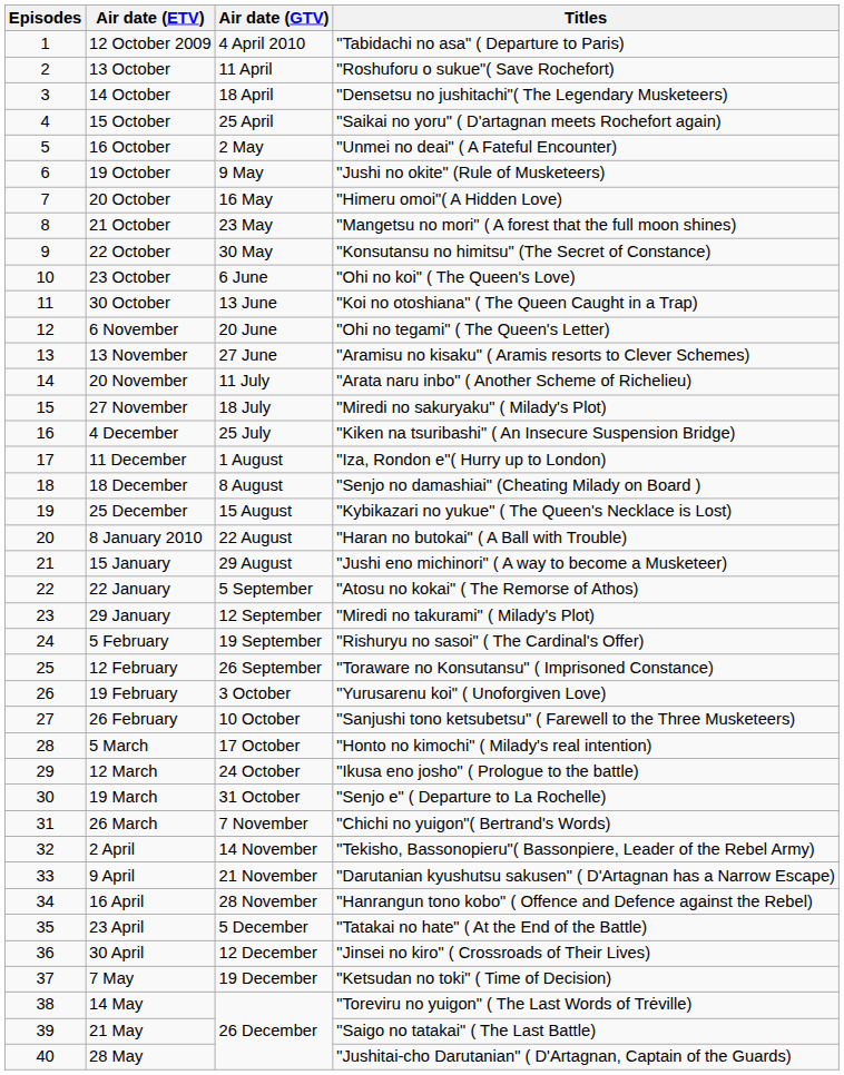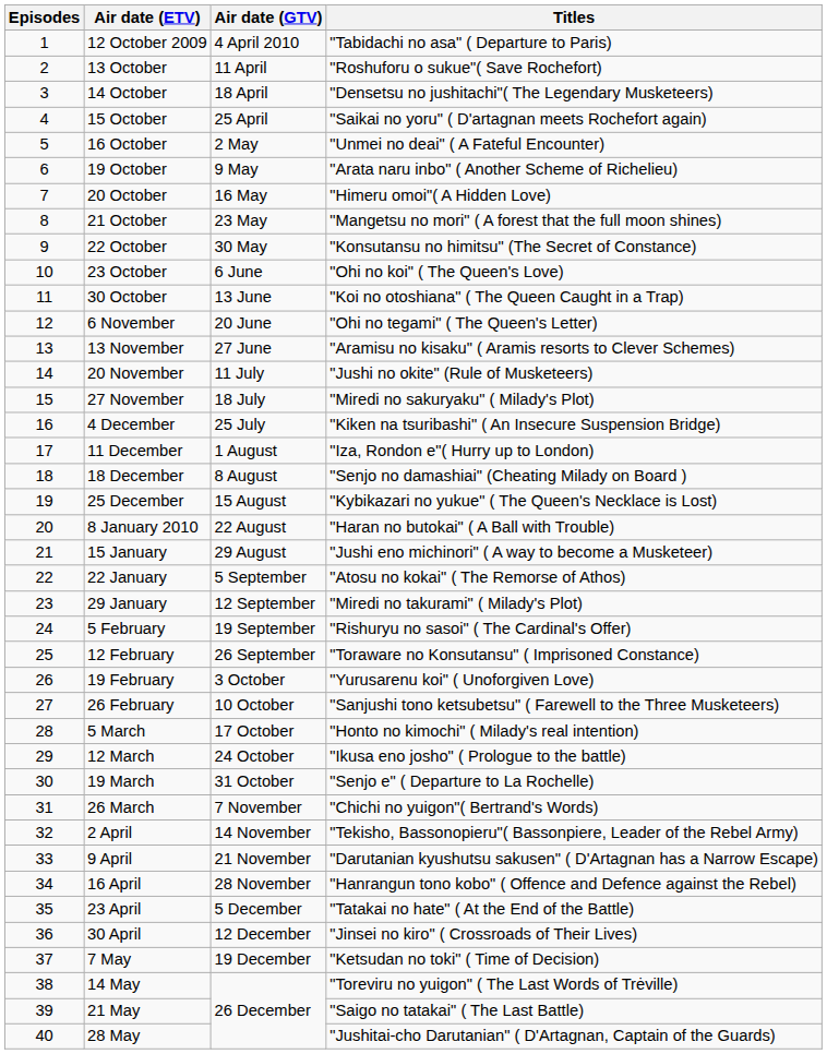19 October | Titles: "Jushi no okite" (Rule of Musketeers) -> "Arata naru inbo" ( Another Scheme of Richelieu)
20 November | Titles: "Arata naru inbo" ( Another Scheme of Richelieu) -> "Jushi no okite" (Rule of Musketeers)
